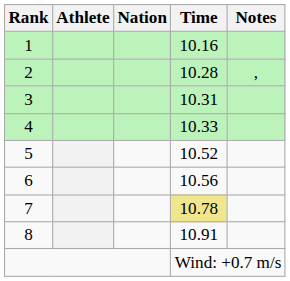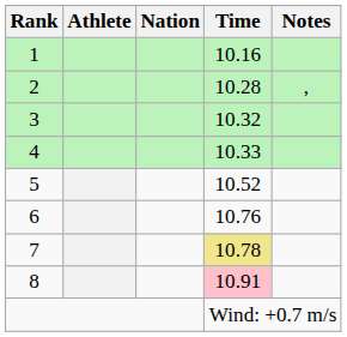3 | Time: 10.31 -> 10.32
6 | Time: 10.56 -> 10.76
8 | Time: no background -> pink background
